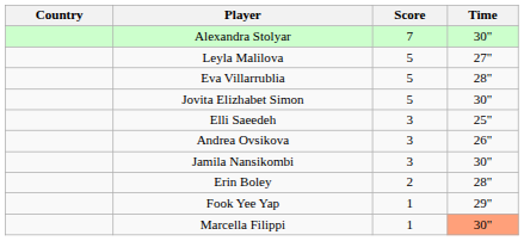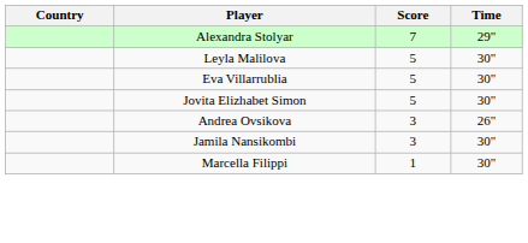Alexandra Stolyar | Time: 30" -> 29"
Leyla Malilova | Time: 27" -> 30"
Eva Villarrublia | Time: 28" -> 30"
- row: Elli Saeedeh | 3 | 25"
- row: Erin Boley | 2 | 28"
- row: Fook Yee Yap | 1 | 29"
Marcella Filippi | Time: lightsalmon background -> no background
